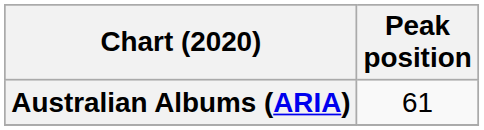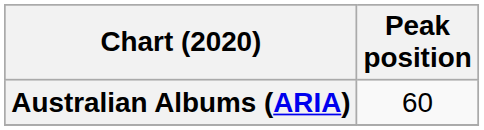Australian Albums (ARIA) | Peak position: 61 -> 60
